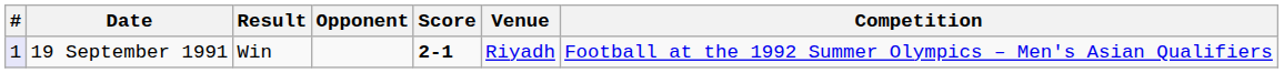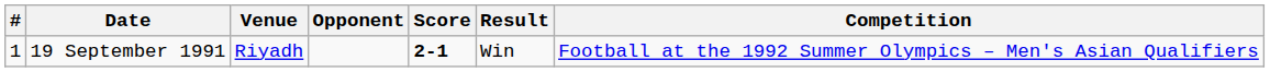columns swapped: Venue <-> Result
19 September 1991 | #: lavender background -> no background
